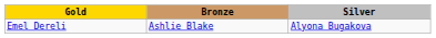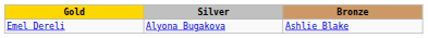columns swapped: Silver <-> Bronze
